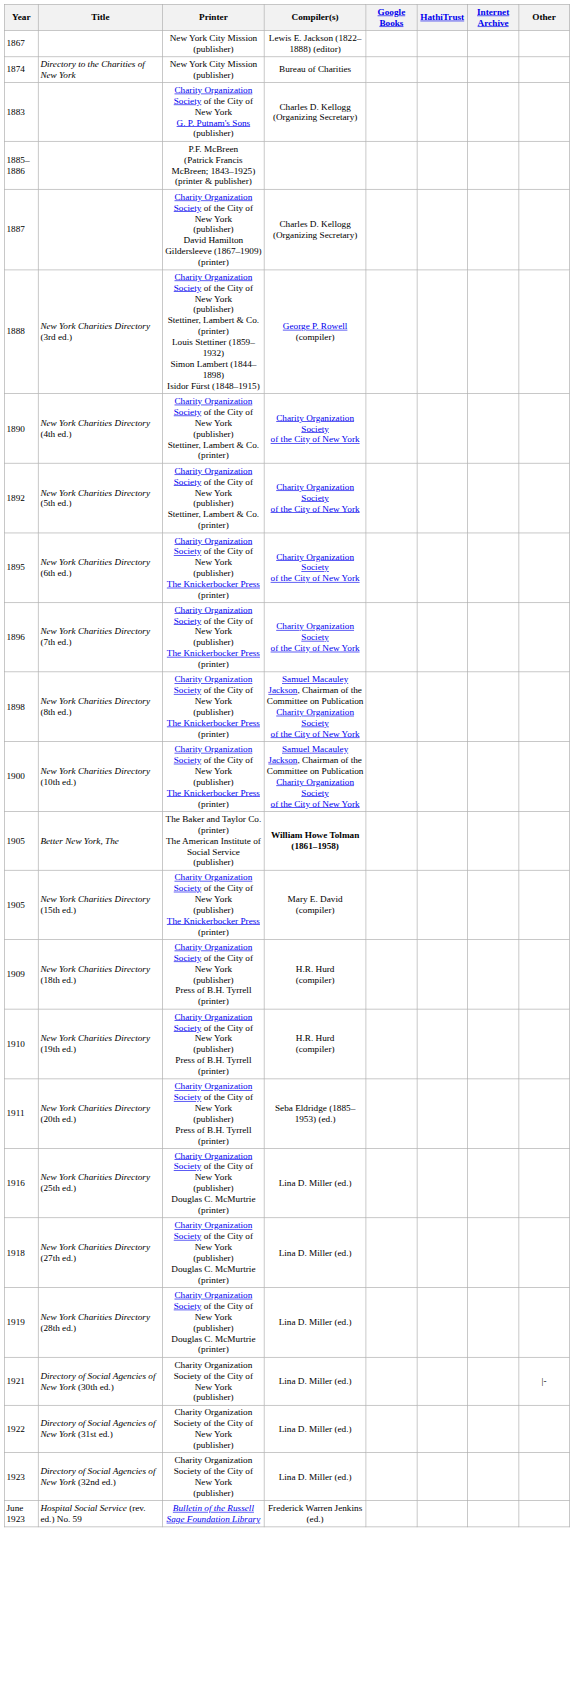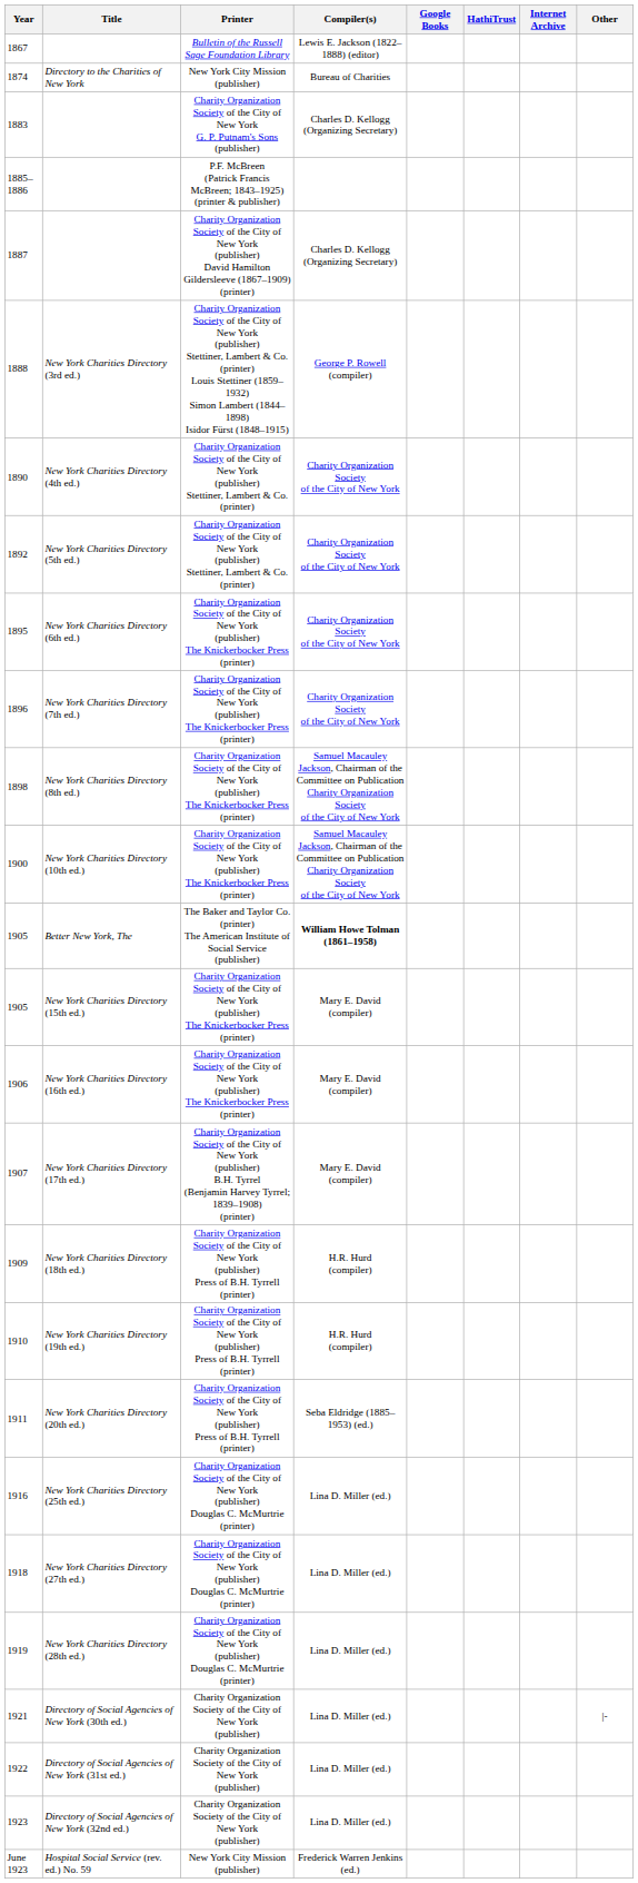1867 | Printer: New York City Mission (publisher) -> Bulletin of the Russell Sage Foundation Library
+ row: 1906 | New York Charities Directory (16th ed.) | Charity Organization Society of the City of New York (publisher) The Knickerbocker Press (printer) | Mary E. David (compiler)
+ row: 1907 | New York Charities Directory (17th ed.) | Charity Organization Society of the City of New York (publisher) B.H. Tyrrel (Benjamin Harvey Tyrrel; 1839–1908) (printer) | Mary E. David (compiler)
June 1923 | Printer: Bulletin of the Russell Sage Foundation Library -> New York City Mission (publisher)
